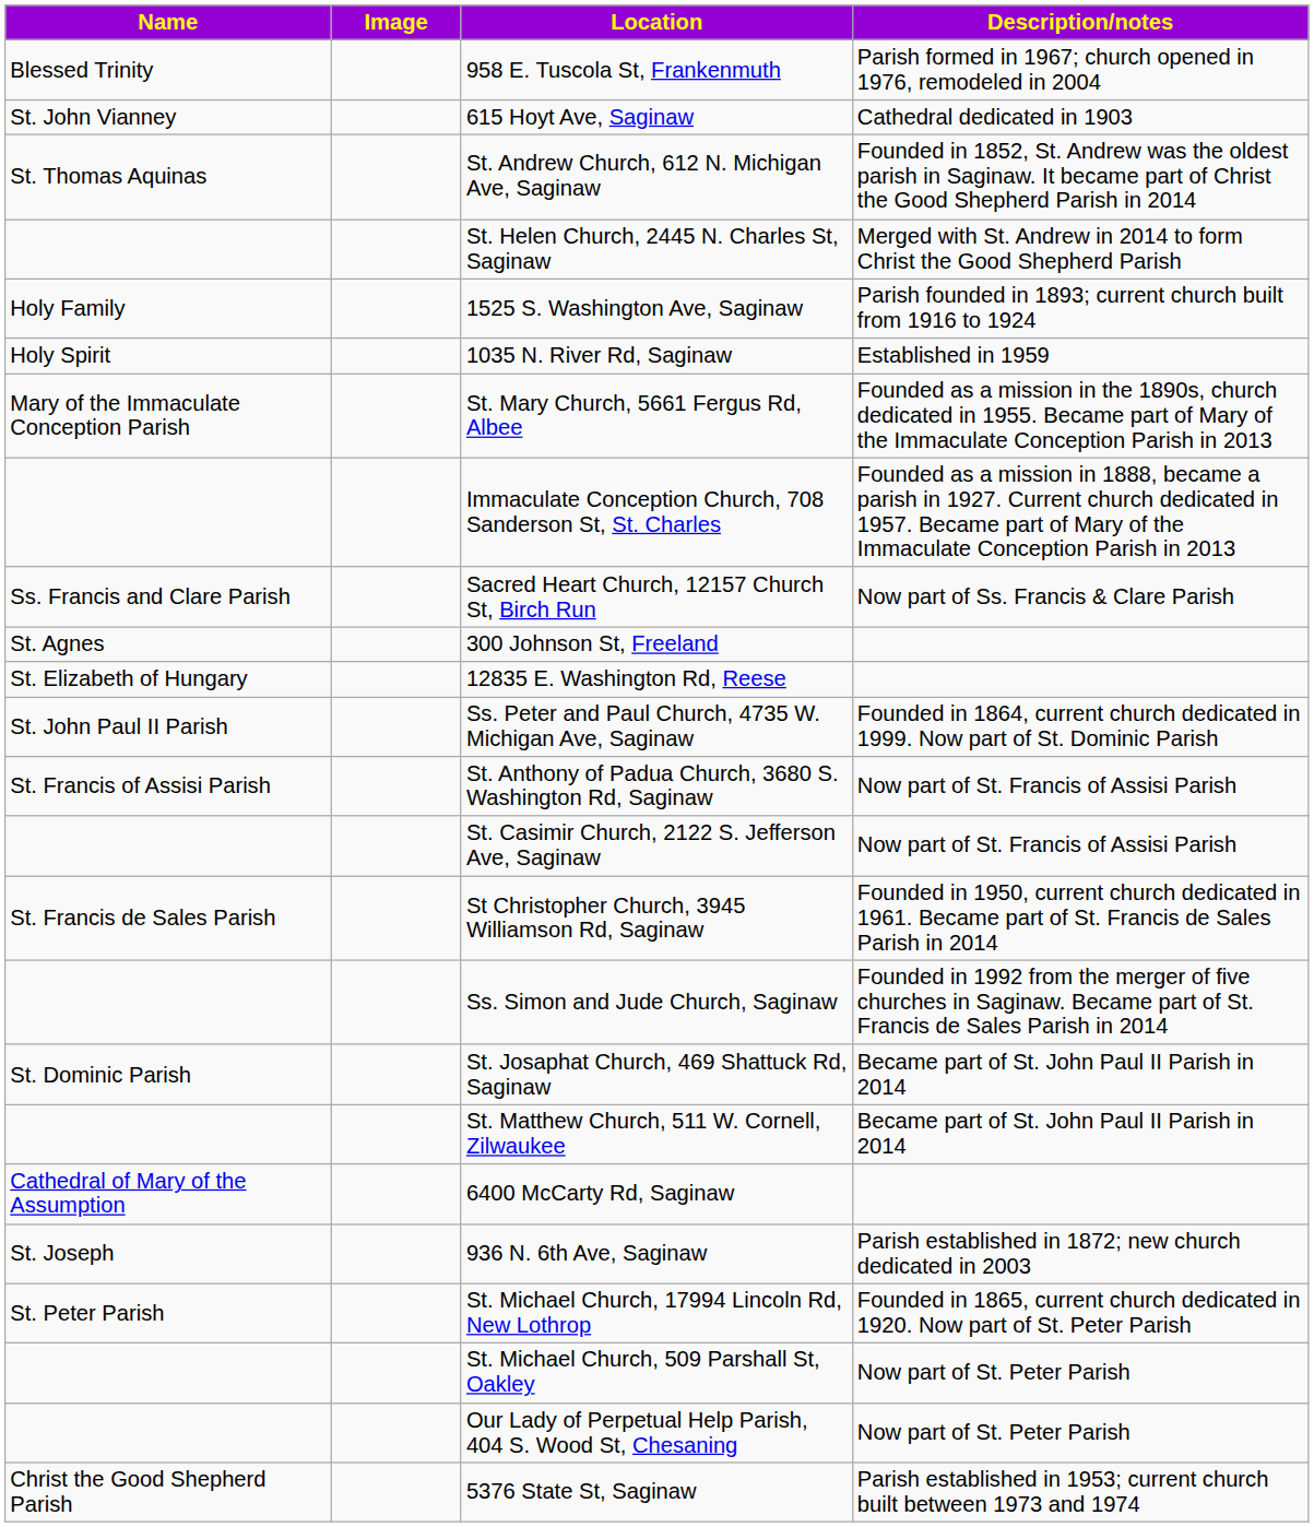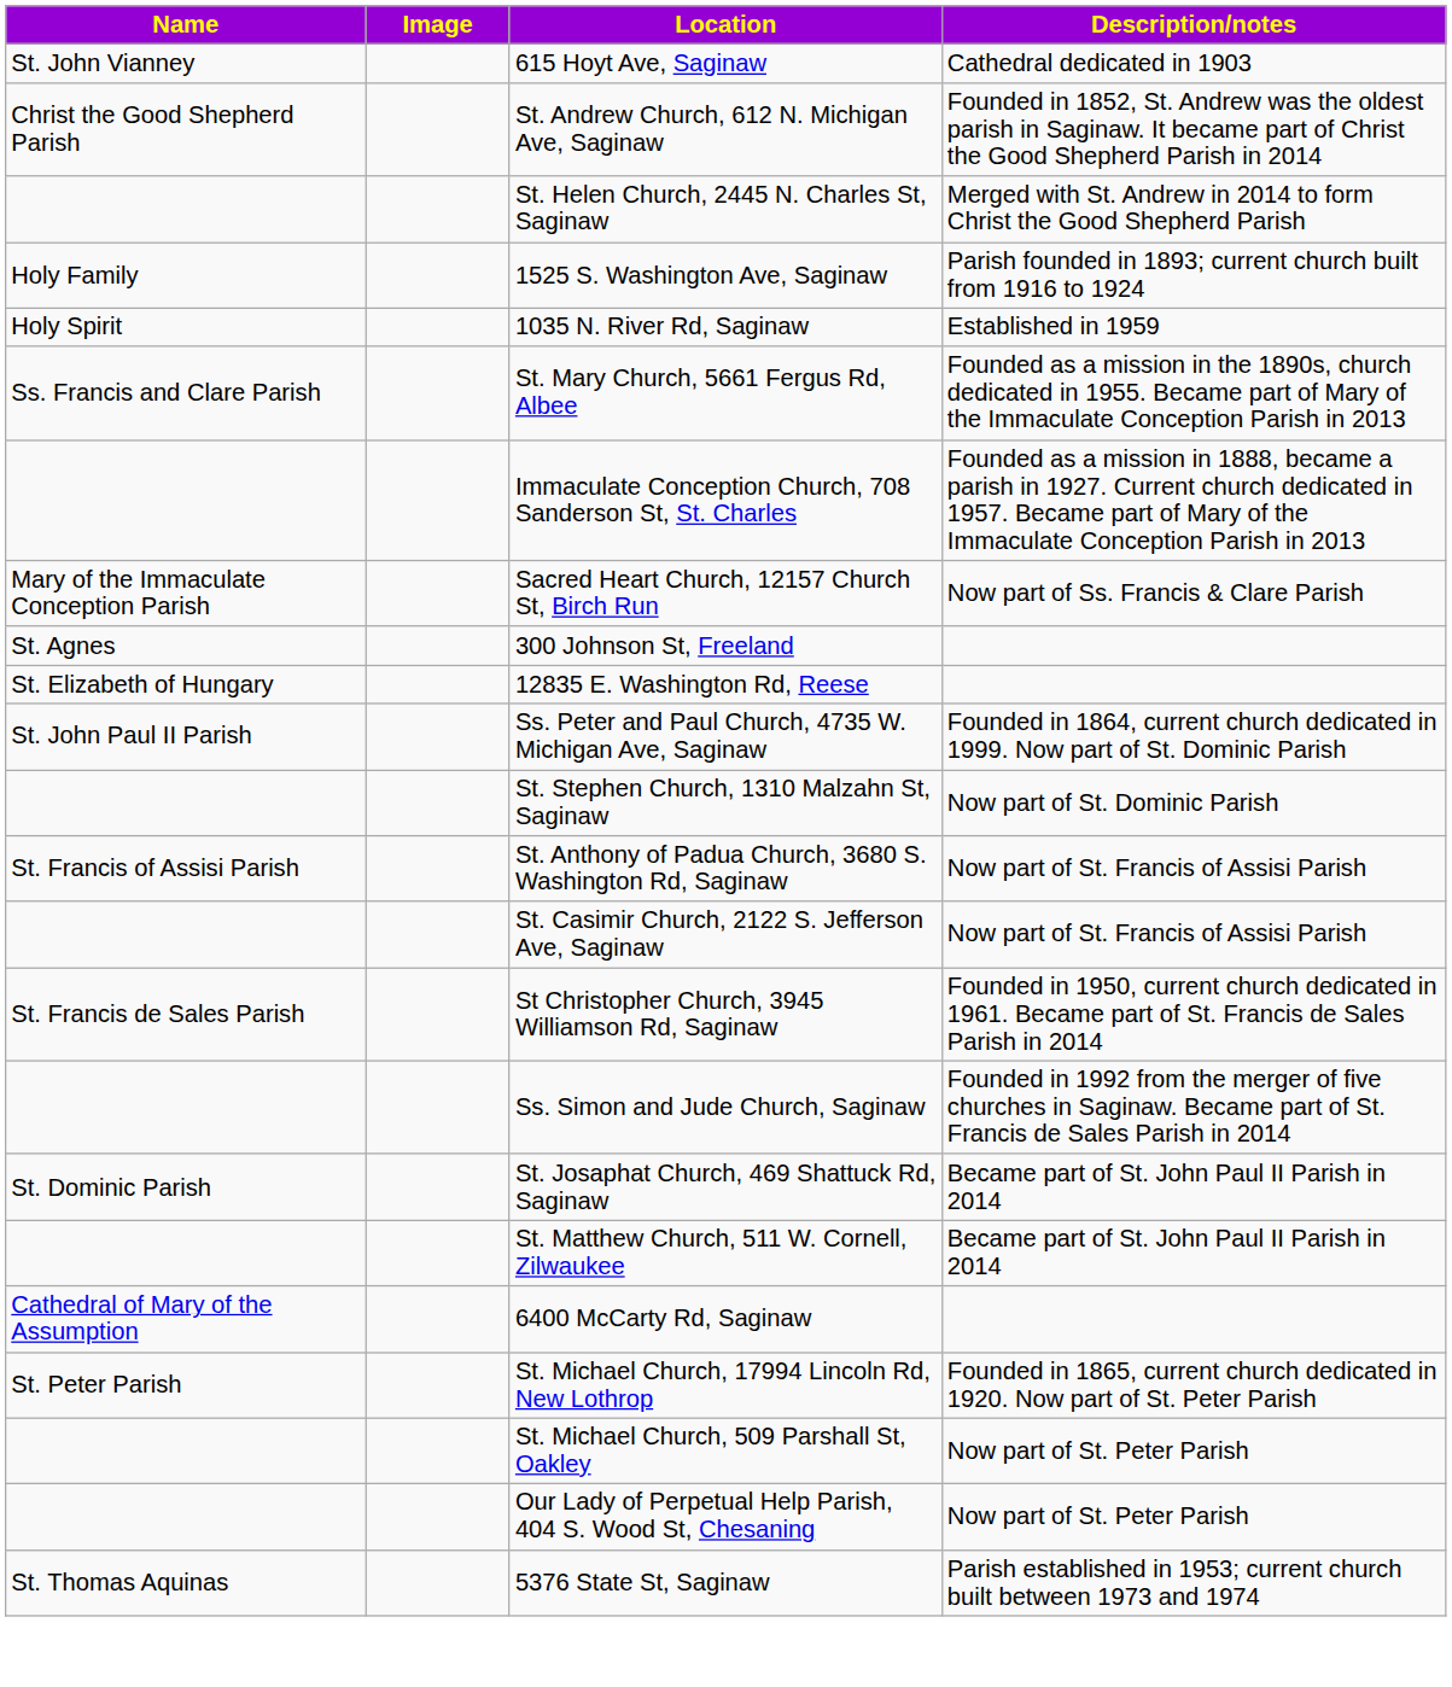- row: Blessed Trinity | 958 E. Tuscola St, Frankenmuth | Parish formed in 1967; church opened in 1976, remodeled in 2004
St. Andrew Church, 612 N. Michigan Ave, Saginaw | Name: St. Thomas Aquinas -> Christ the Good Shepherd Parish
St. Mary Church, 5661 Fergus Rd, Albee | Name: Mary of the Immaculate Conception Parish -> Ss. Francis and Clare Parish
Sacred Heart Church, 12157 Church St, Birch Run | Name: Ss. Francis and Clare Parish -> Mary of the Immaculate Conception Parish
+ row: St. Stephen Church, 1310 Malzahn St, Saginaw | Now part of St. Dominic Parish
- row: St. Joseph | 936 N. 6th Ave, Saginaw | Parish established in 1872; new church dedicated in 2003
5376 State St, Saginaw | Name: Christ the Good Shepherd Parish -> St. Thomas Aquinas
